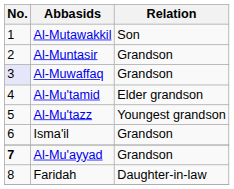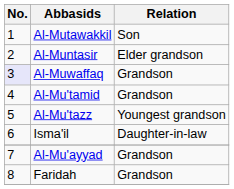Al-Muntasir | Relation: Grandson -> Elder grandson
Al-Mu'tamid | Relation: Elder grandson -> Grandson
Isma'il | Relation: Grandson -> Daughter-in-law
Al-Mu'ayyad | No.: bold -> normal
Faridah | Relation: Daughter-in-law -> Grandson
